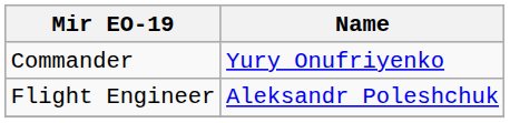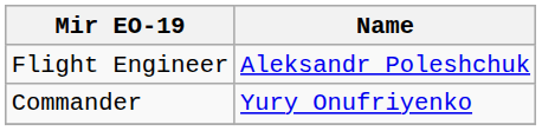rows swapped: Commander <-> Flight Engineer
